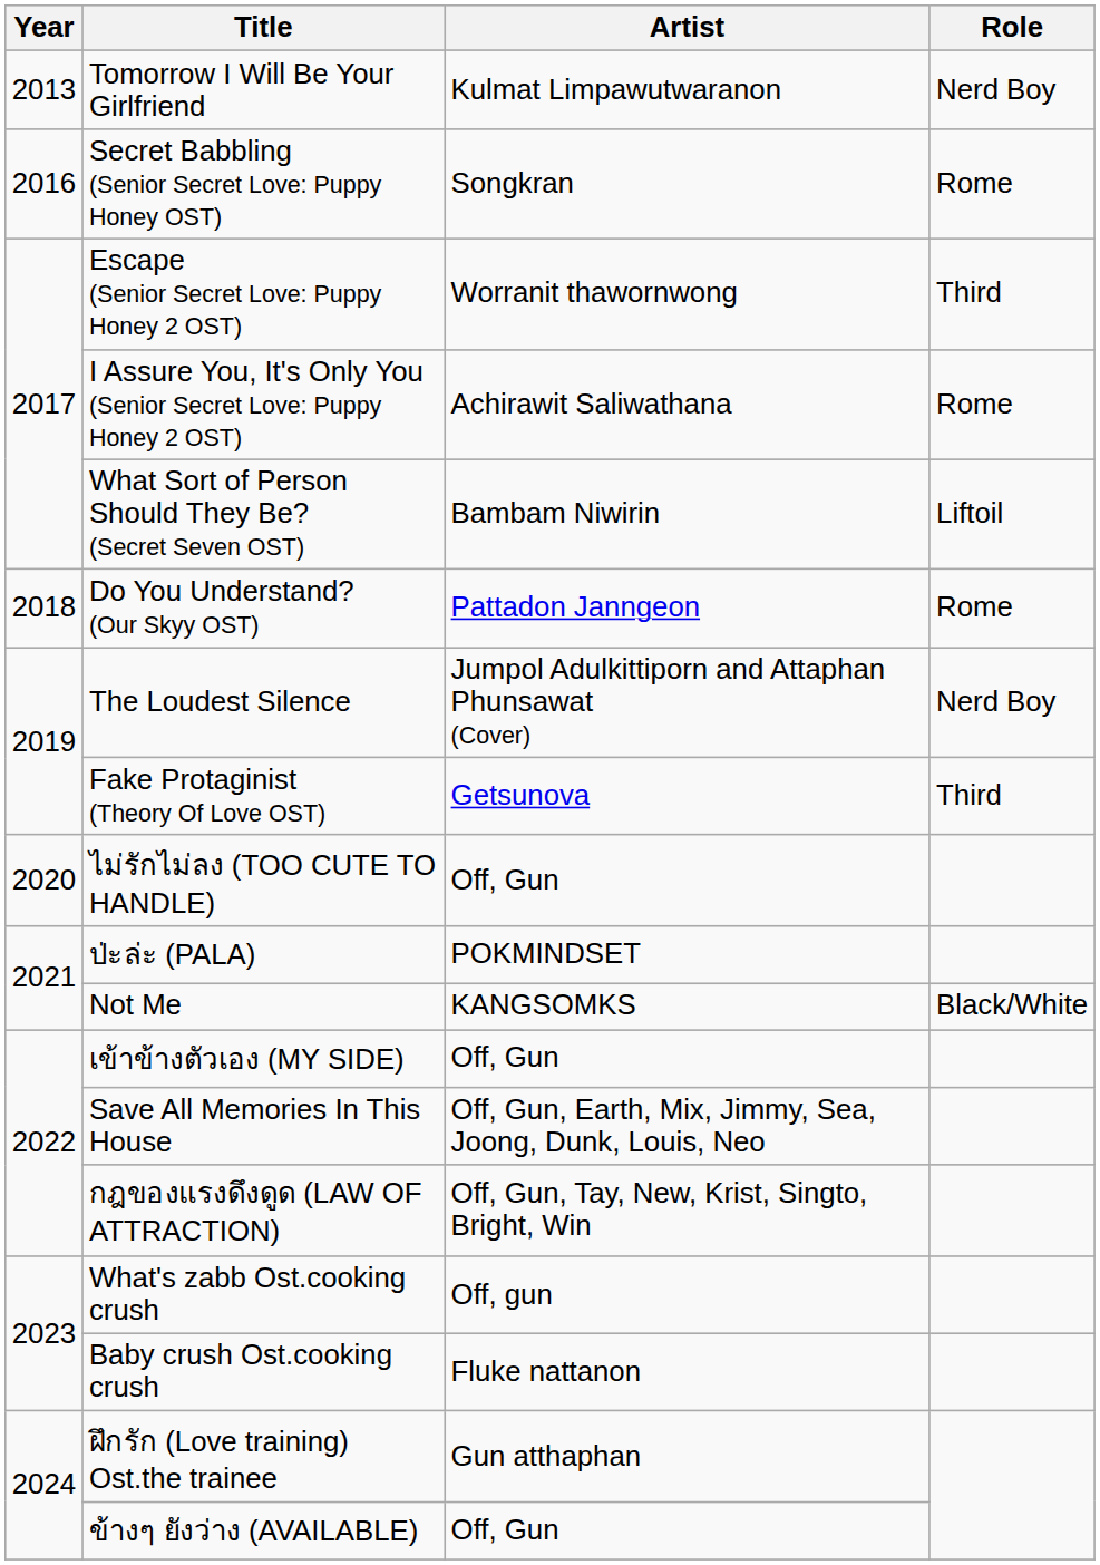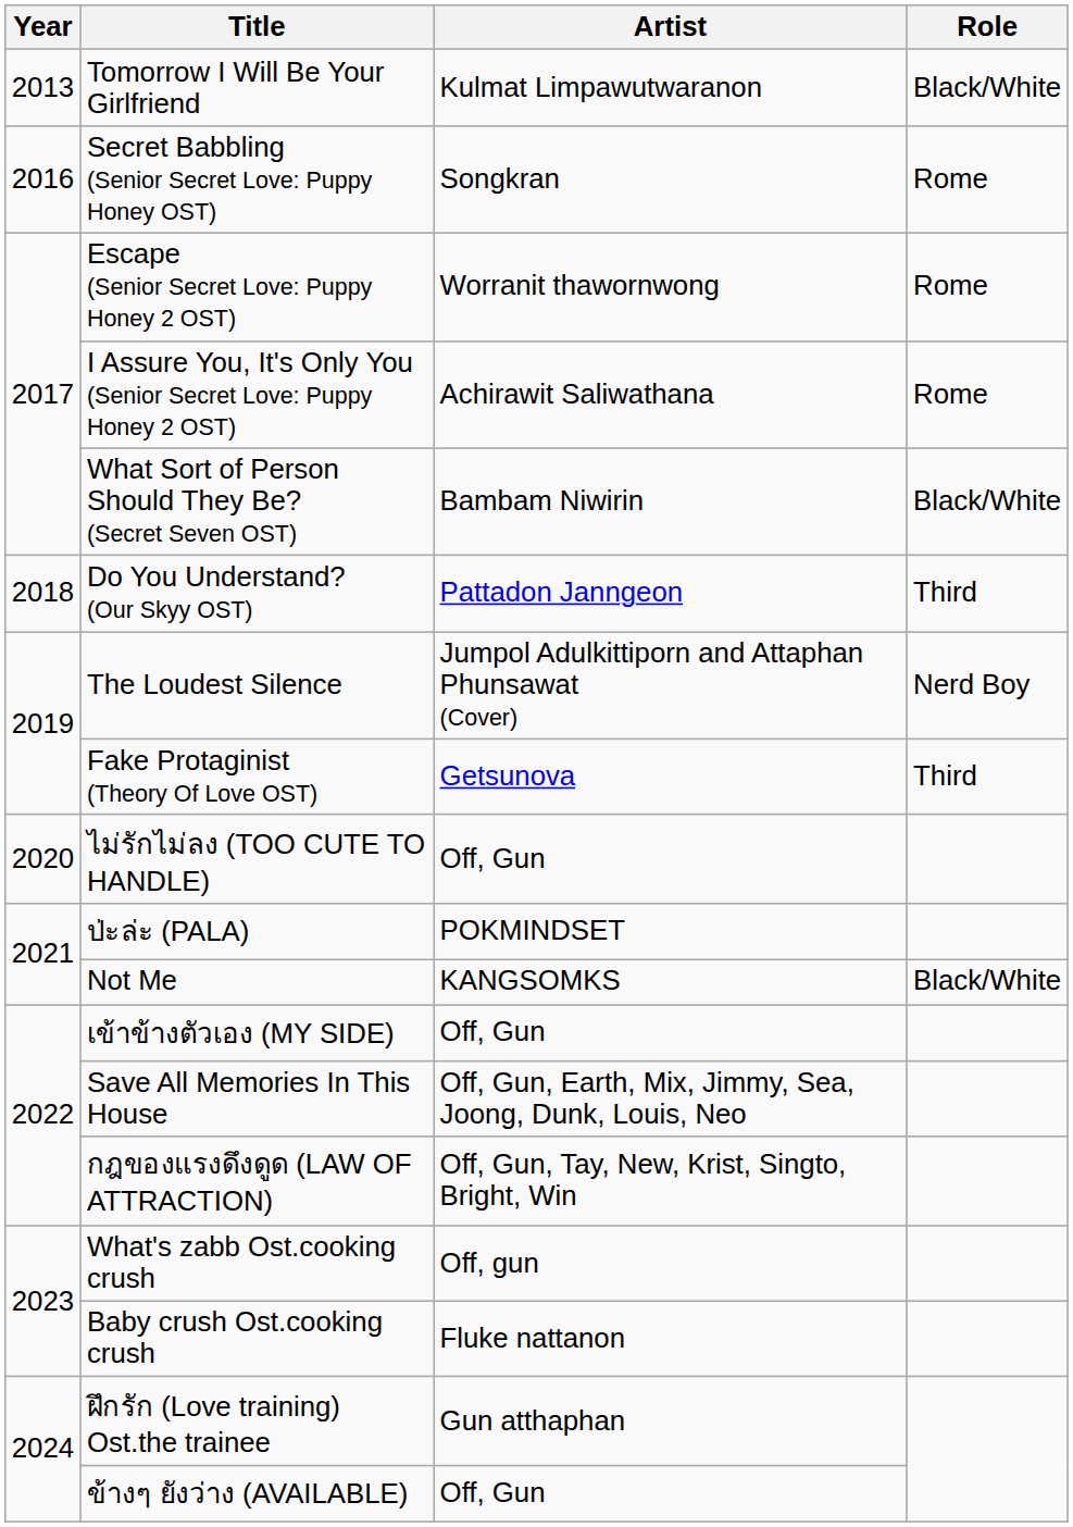Tomorrow I Will Be Your Girlfriend | Role: Nerd Boy -> Black/White
Escape (Senior Secret Love: Puppy Honey 2 OST) | Role: Third -> Rome
What Sort of Person Should They Be? (Secret Seven OST) | Role: Liftoil -> Black/White
Do You Understand? (Our Skyy OST) | Role: Rome -> Third
